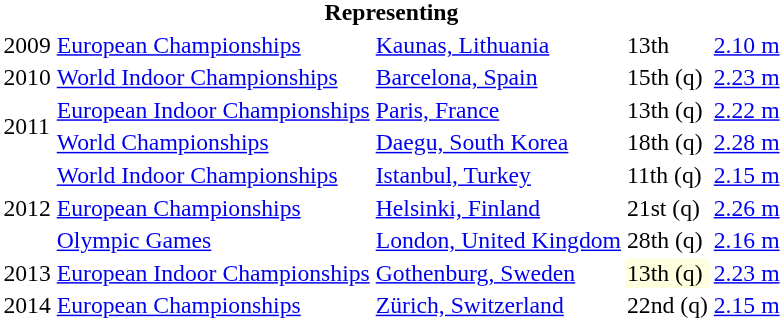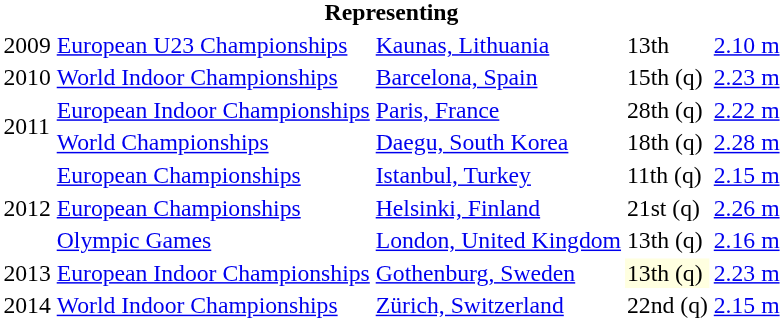Kaunas, Lithuania | column 2: European Championships -> European U23 Championships
Paris, France | column 4: 13th (q) -> 28th (q)
Istanbul, Turkey | column 2: World Indoor Championships -> European Championships
London, United Kingdom | column 4: 28th (q) -> 13th (q)
Zürich, Switzerland | column 2: European Championships -> World Indoor Championships
